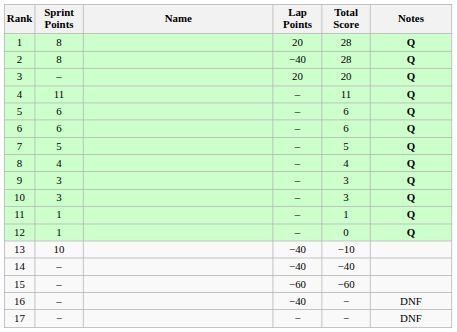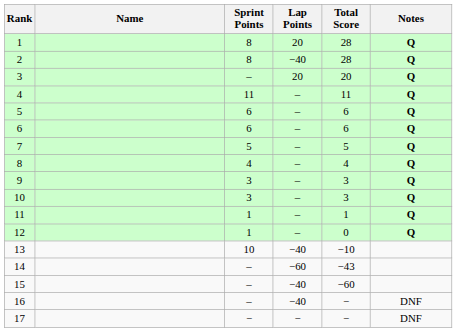columns swapped: Name <-> Sprint Points
14 | Lap Points: −40 -> −60
14 | Total Score: −40 -> −43
15 | Lap Points: −60 -> −40
